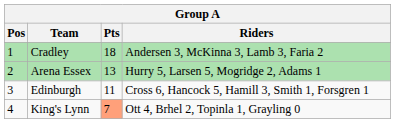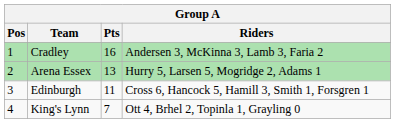Cradley | Pts: 18 -> 16
King's Lynn | Pts: lightsalmon background -> no background
